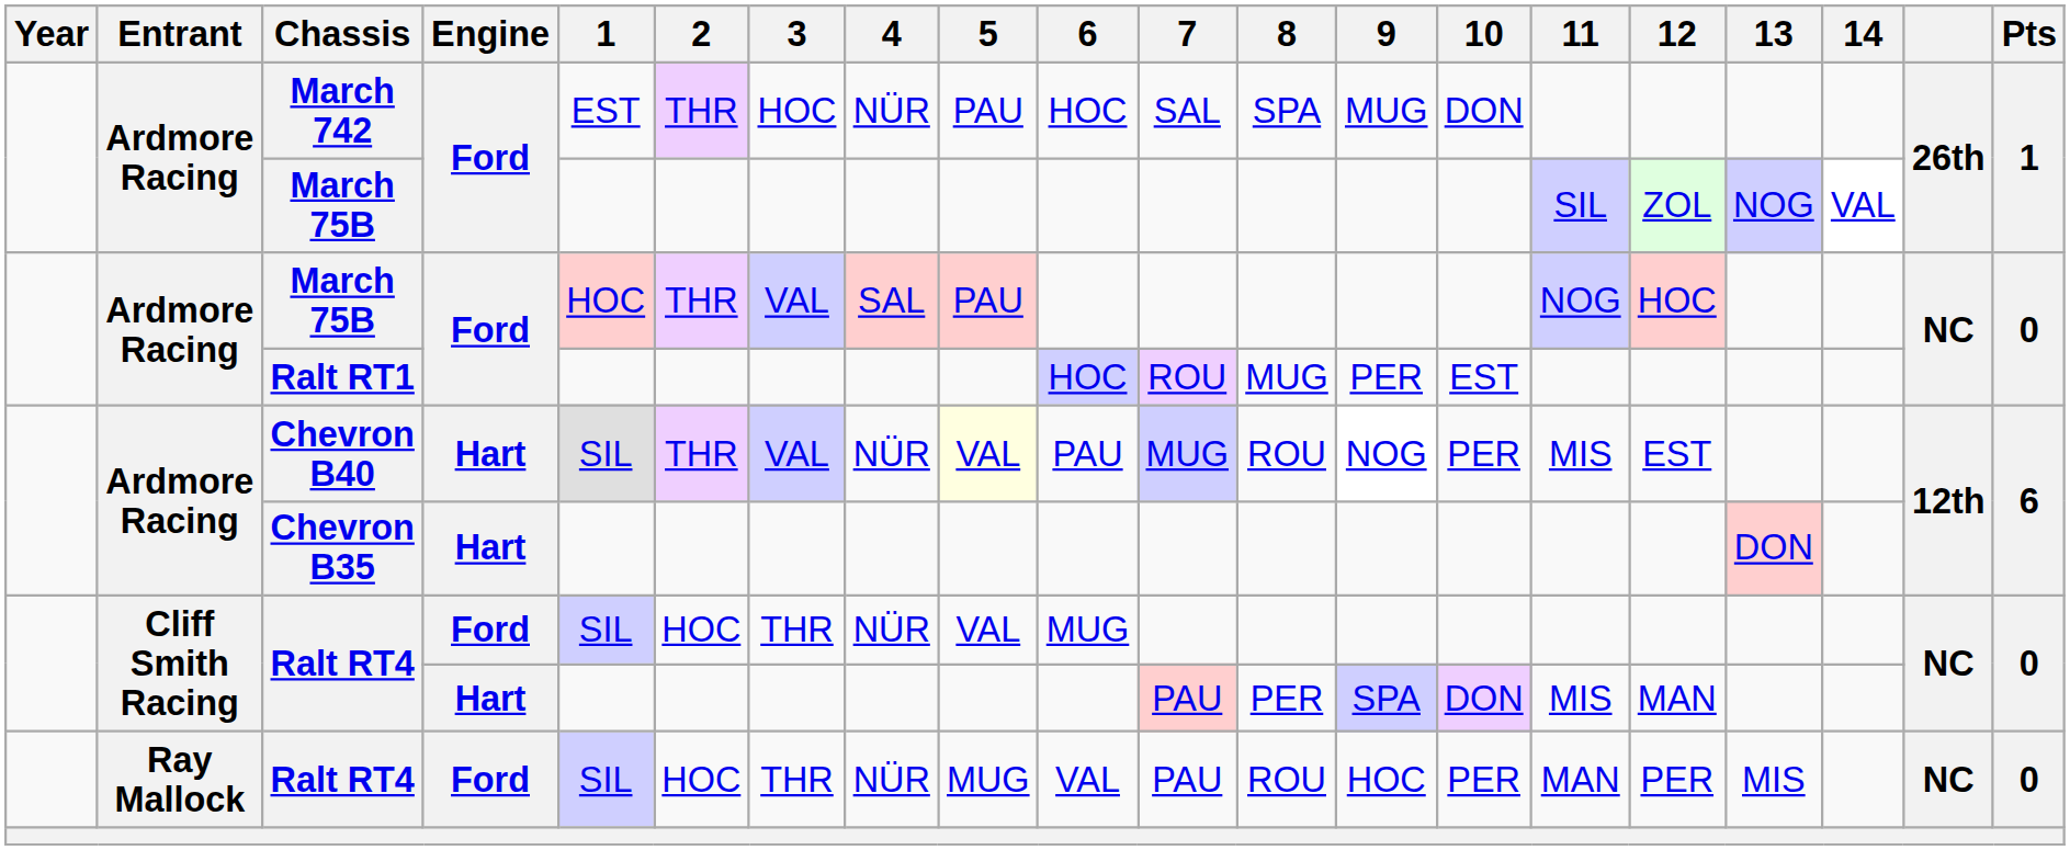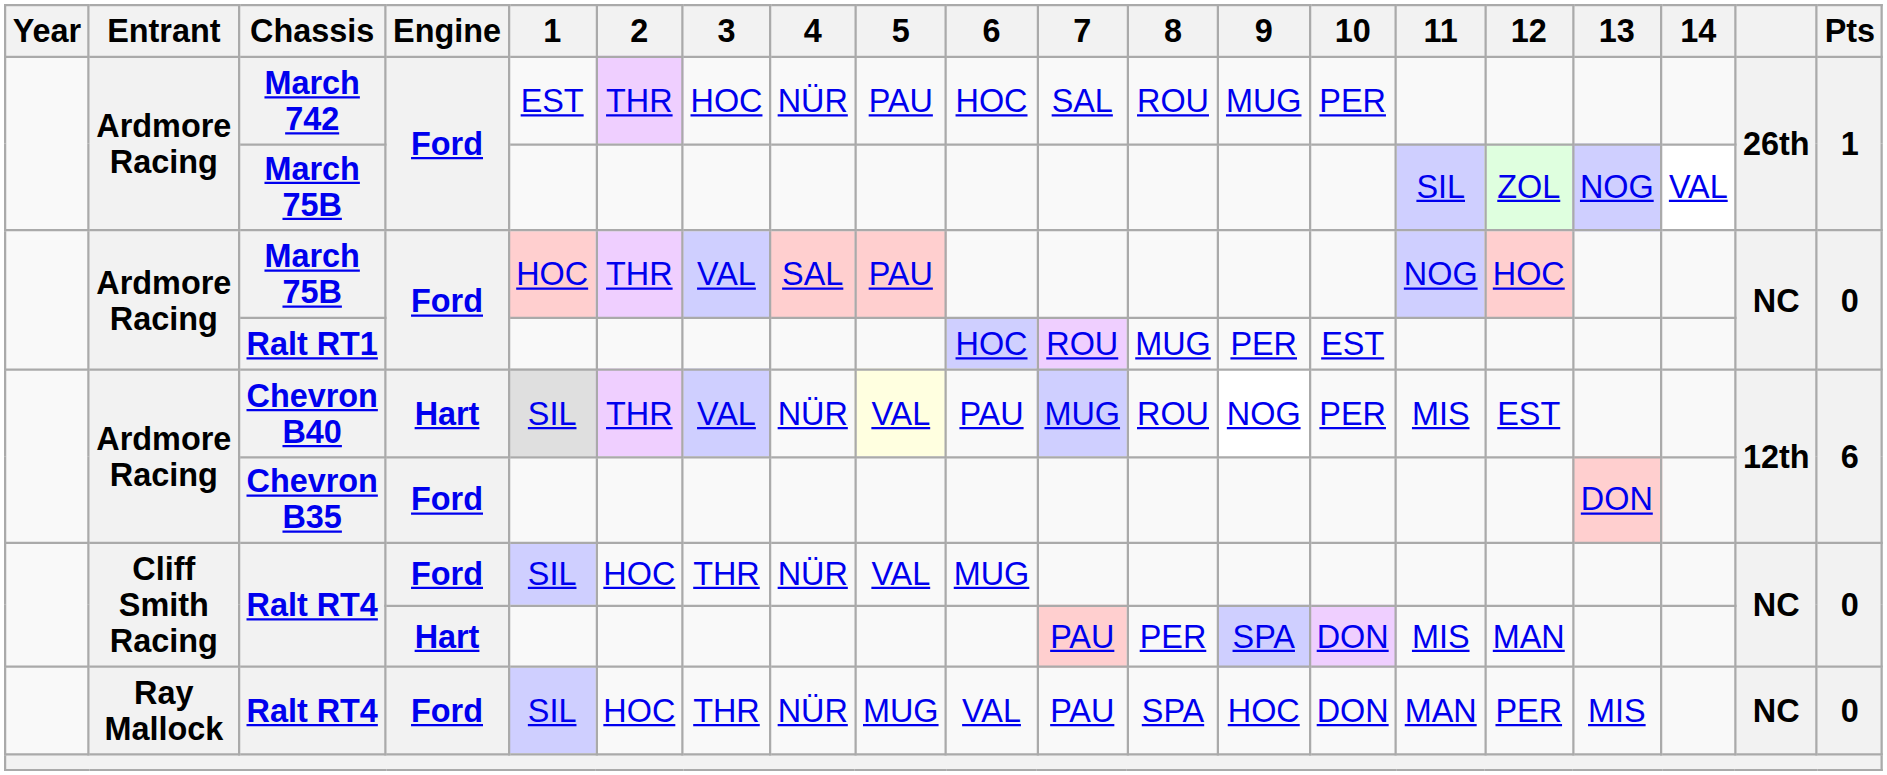March 742 | 8: SPA -> ROU
March 742 | 10: DON -> PER
Chevron B35 | Engine: Hart -> Ford
Ray Mallock / Ralt RT4 | 8: ROU -> SPA
Ray Mallock / Ralt RT4 | 10: PER -> DON
